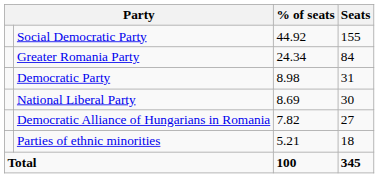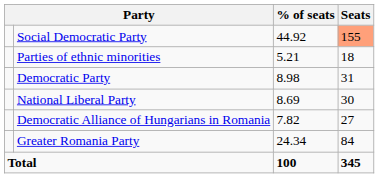Social Democratic Party | Seats: no background -> lightsalmon background
rows swapped: Greater Romania Party <-> Parties of ethnic minorities
